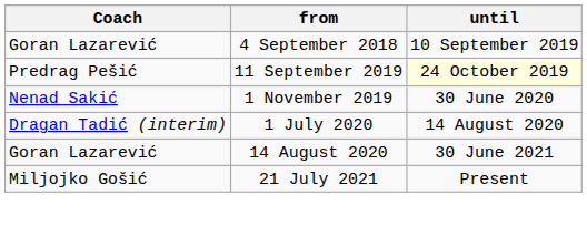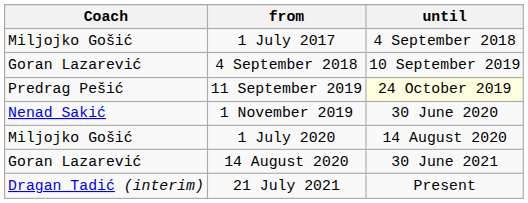+ row: Miljojko Gošić | 1 July 2017 | 4 September 2018
1 July 2020 | Coach: Dragan Tadić (interim) -> Miljojko Gošić
21 July 2021 | Coach: Miljojko Gošić -> Dragan Tadić (interim)
